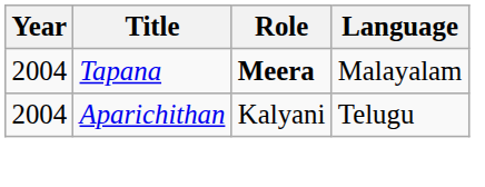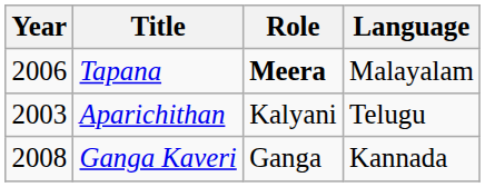Tapana | Year: 2004 -> 2006
Aparichithan | Year: 2004 -> 2003
+ row: 2008 | Ganga Kaveri | Ganga | Kannada
